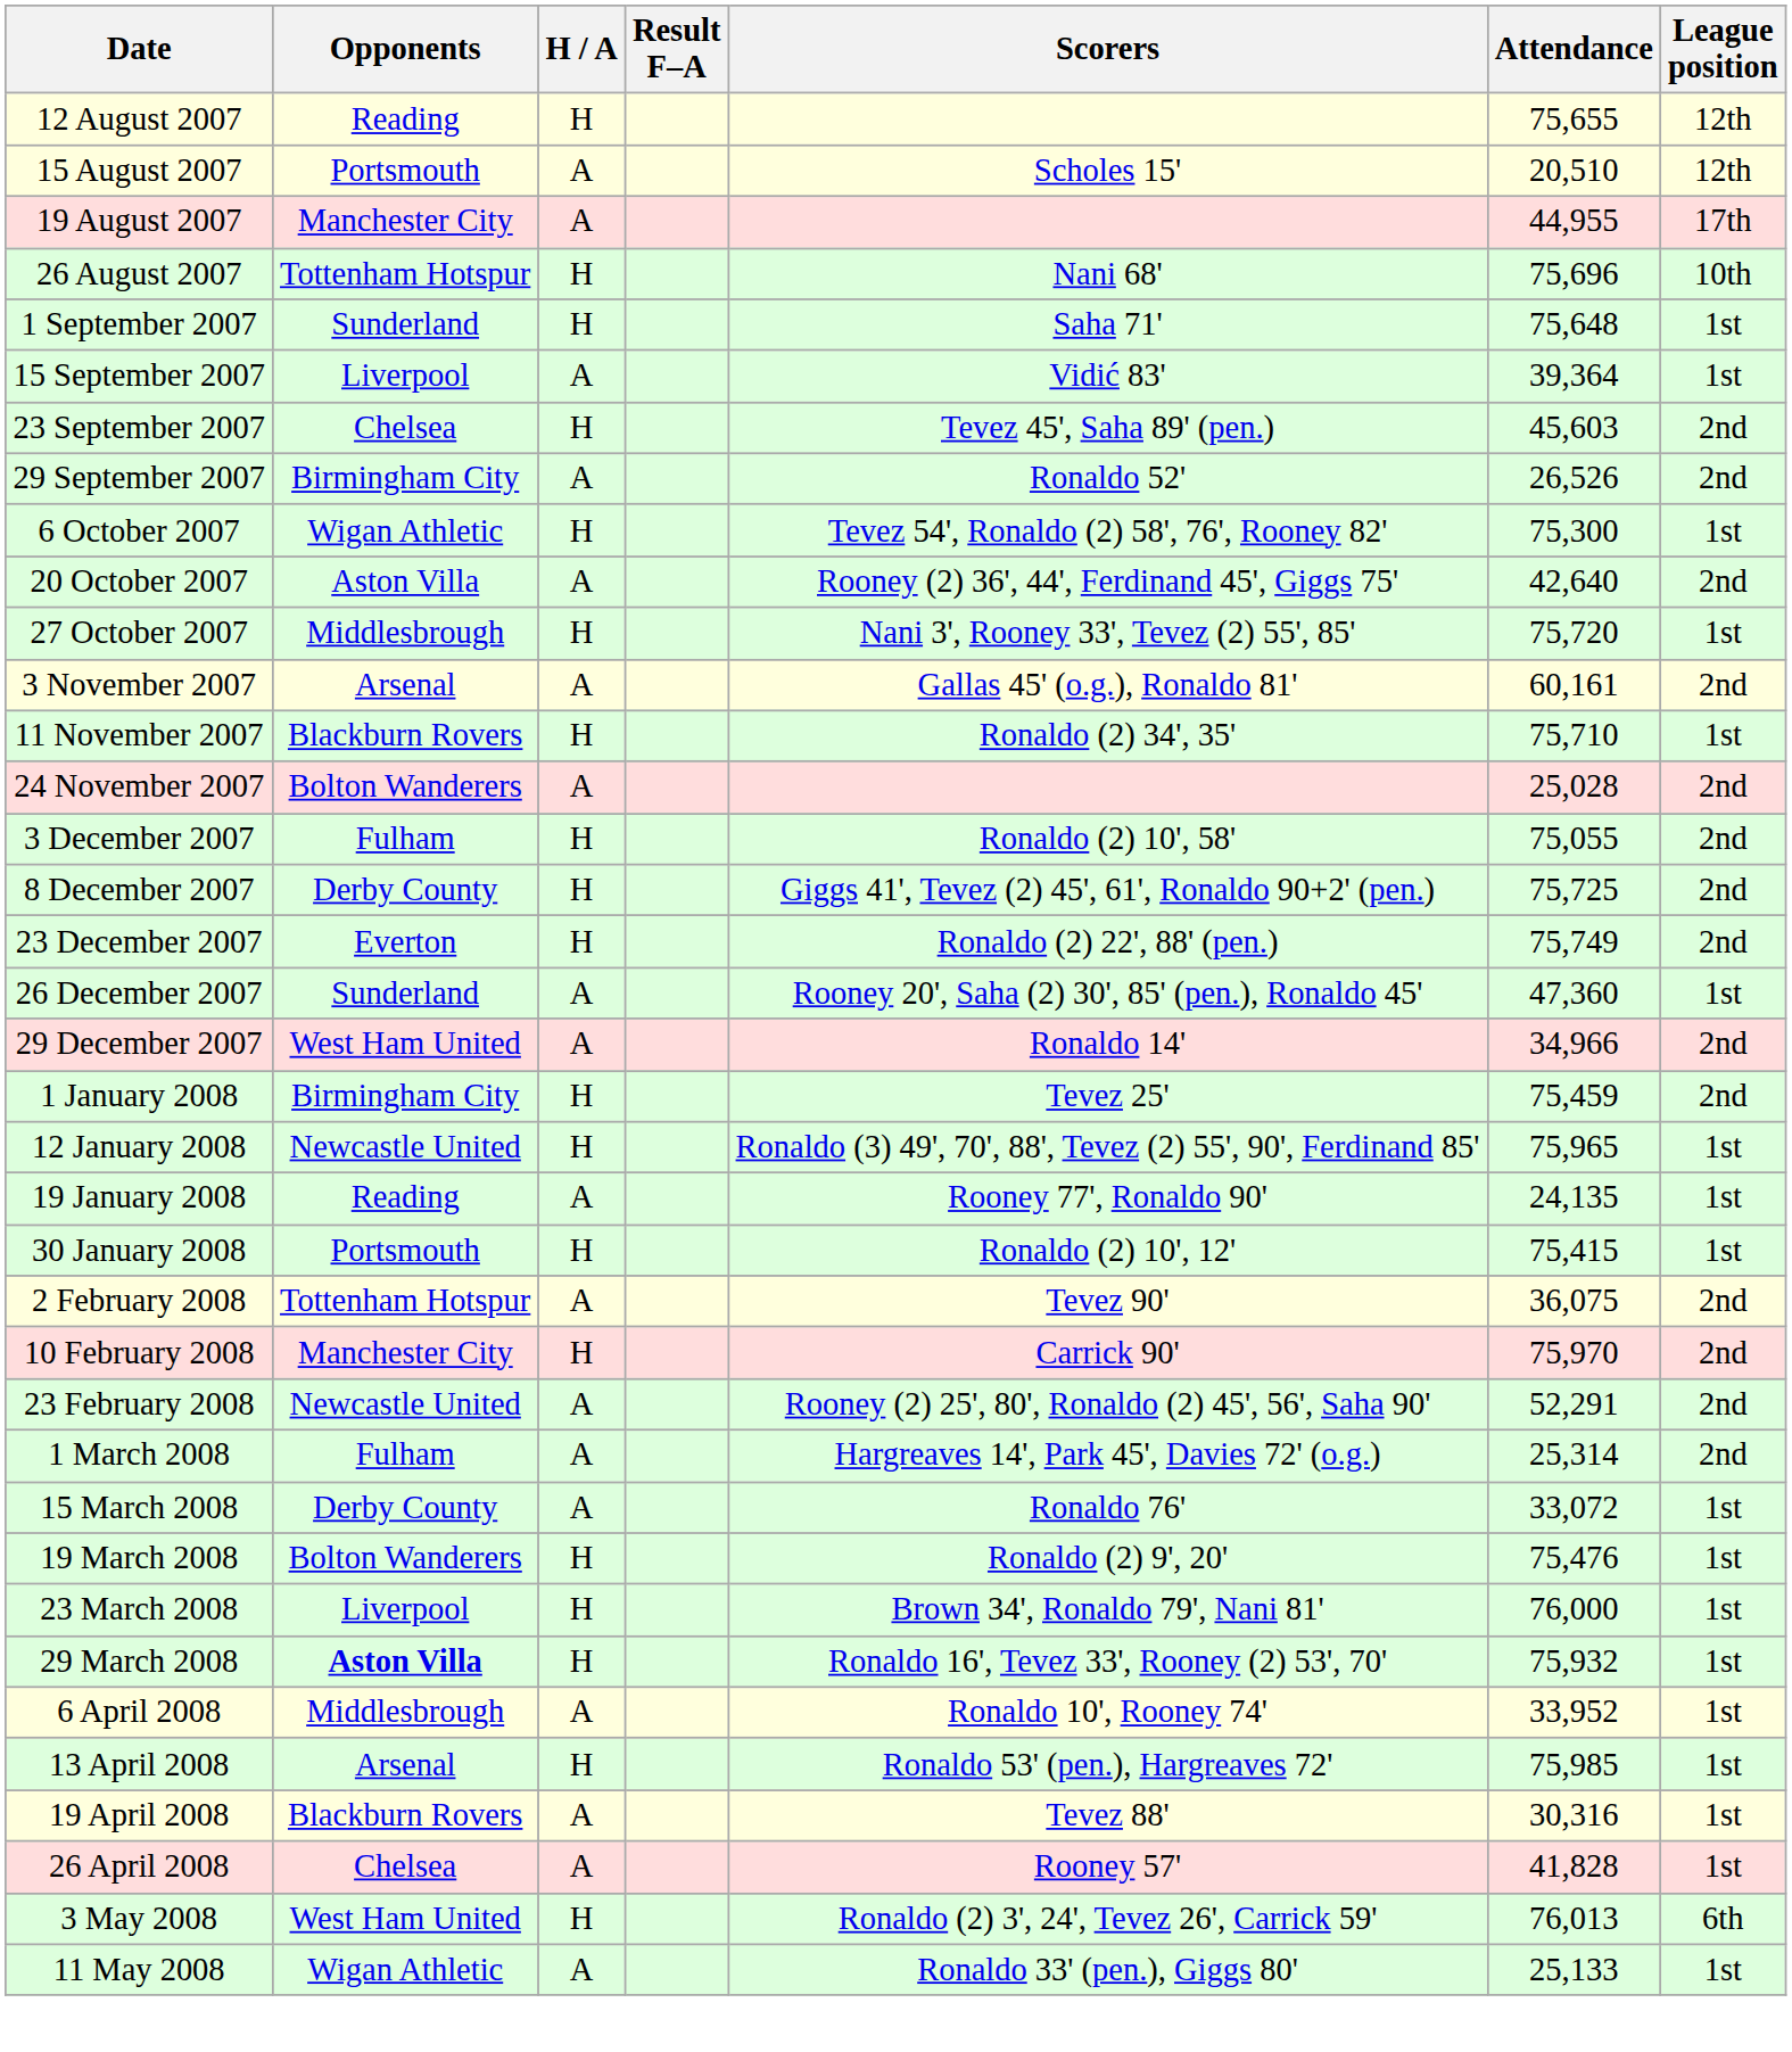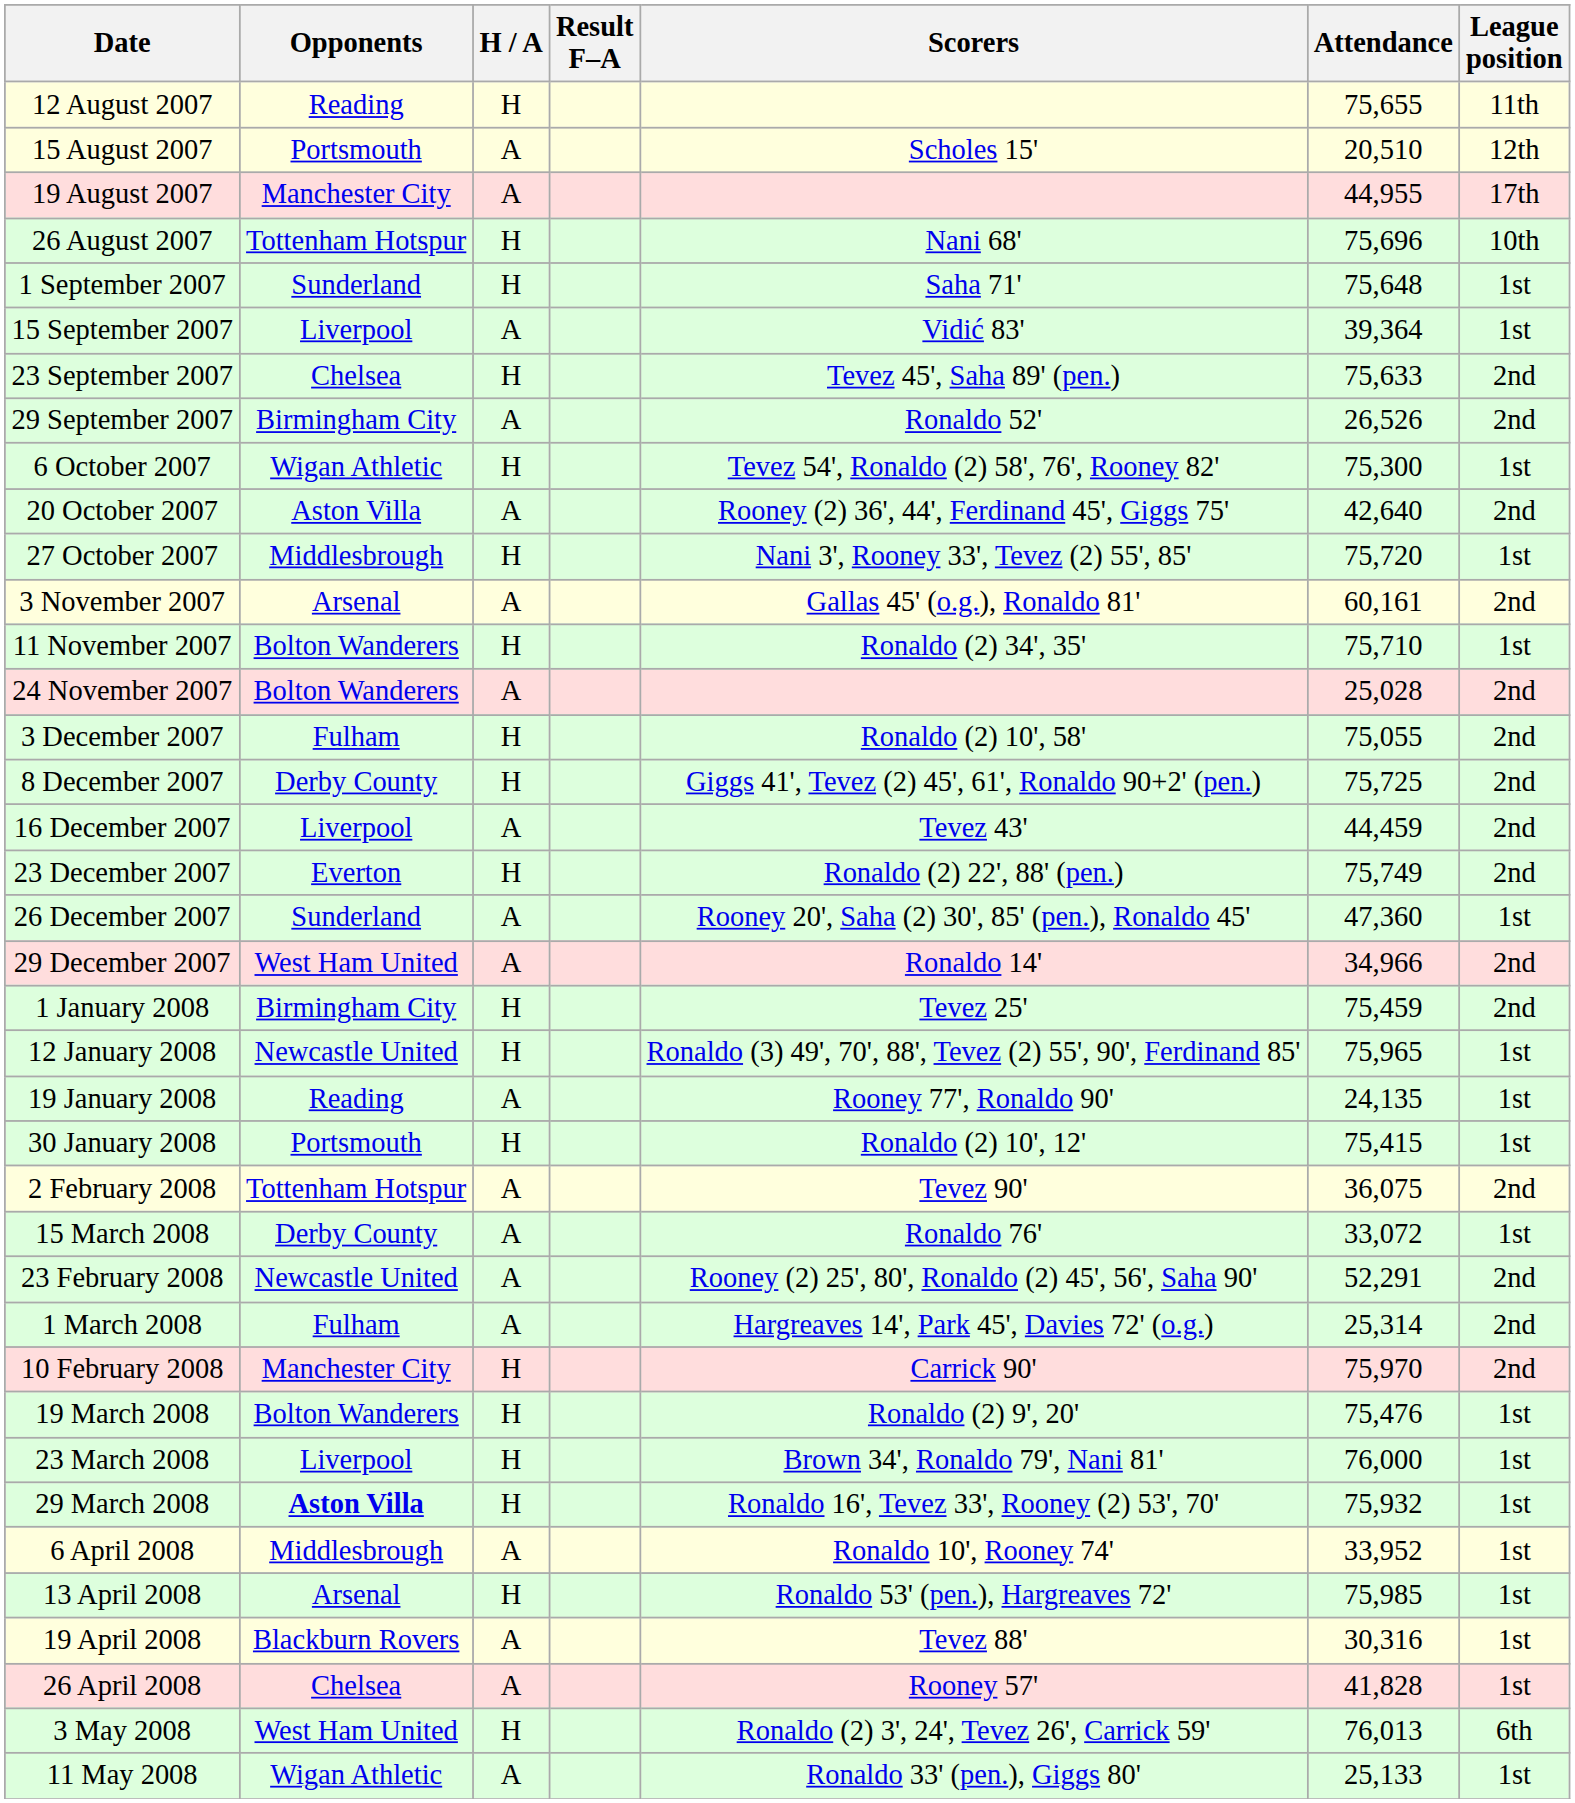12 August 2007 | League position: 12th -> 11th
23 September 2007 | Attendance: 45,603 -> 75,633
11 November 2007 | Opponents: Blackburn Rovers -> Bolton Wanderers
+ row: 16 December 2007 | Liverpool | A | Tevez 43' | 44,459 | 2nd
rows swapped: 10 February 2008 <-> 15 March 2008
